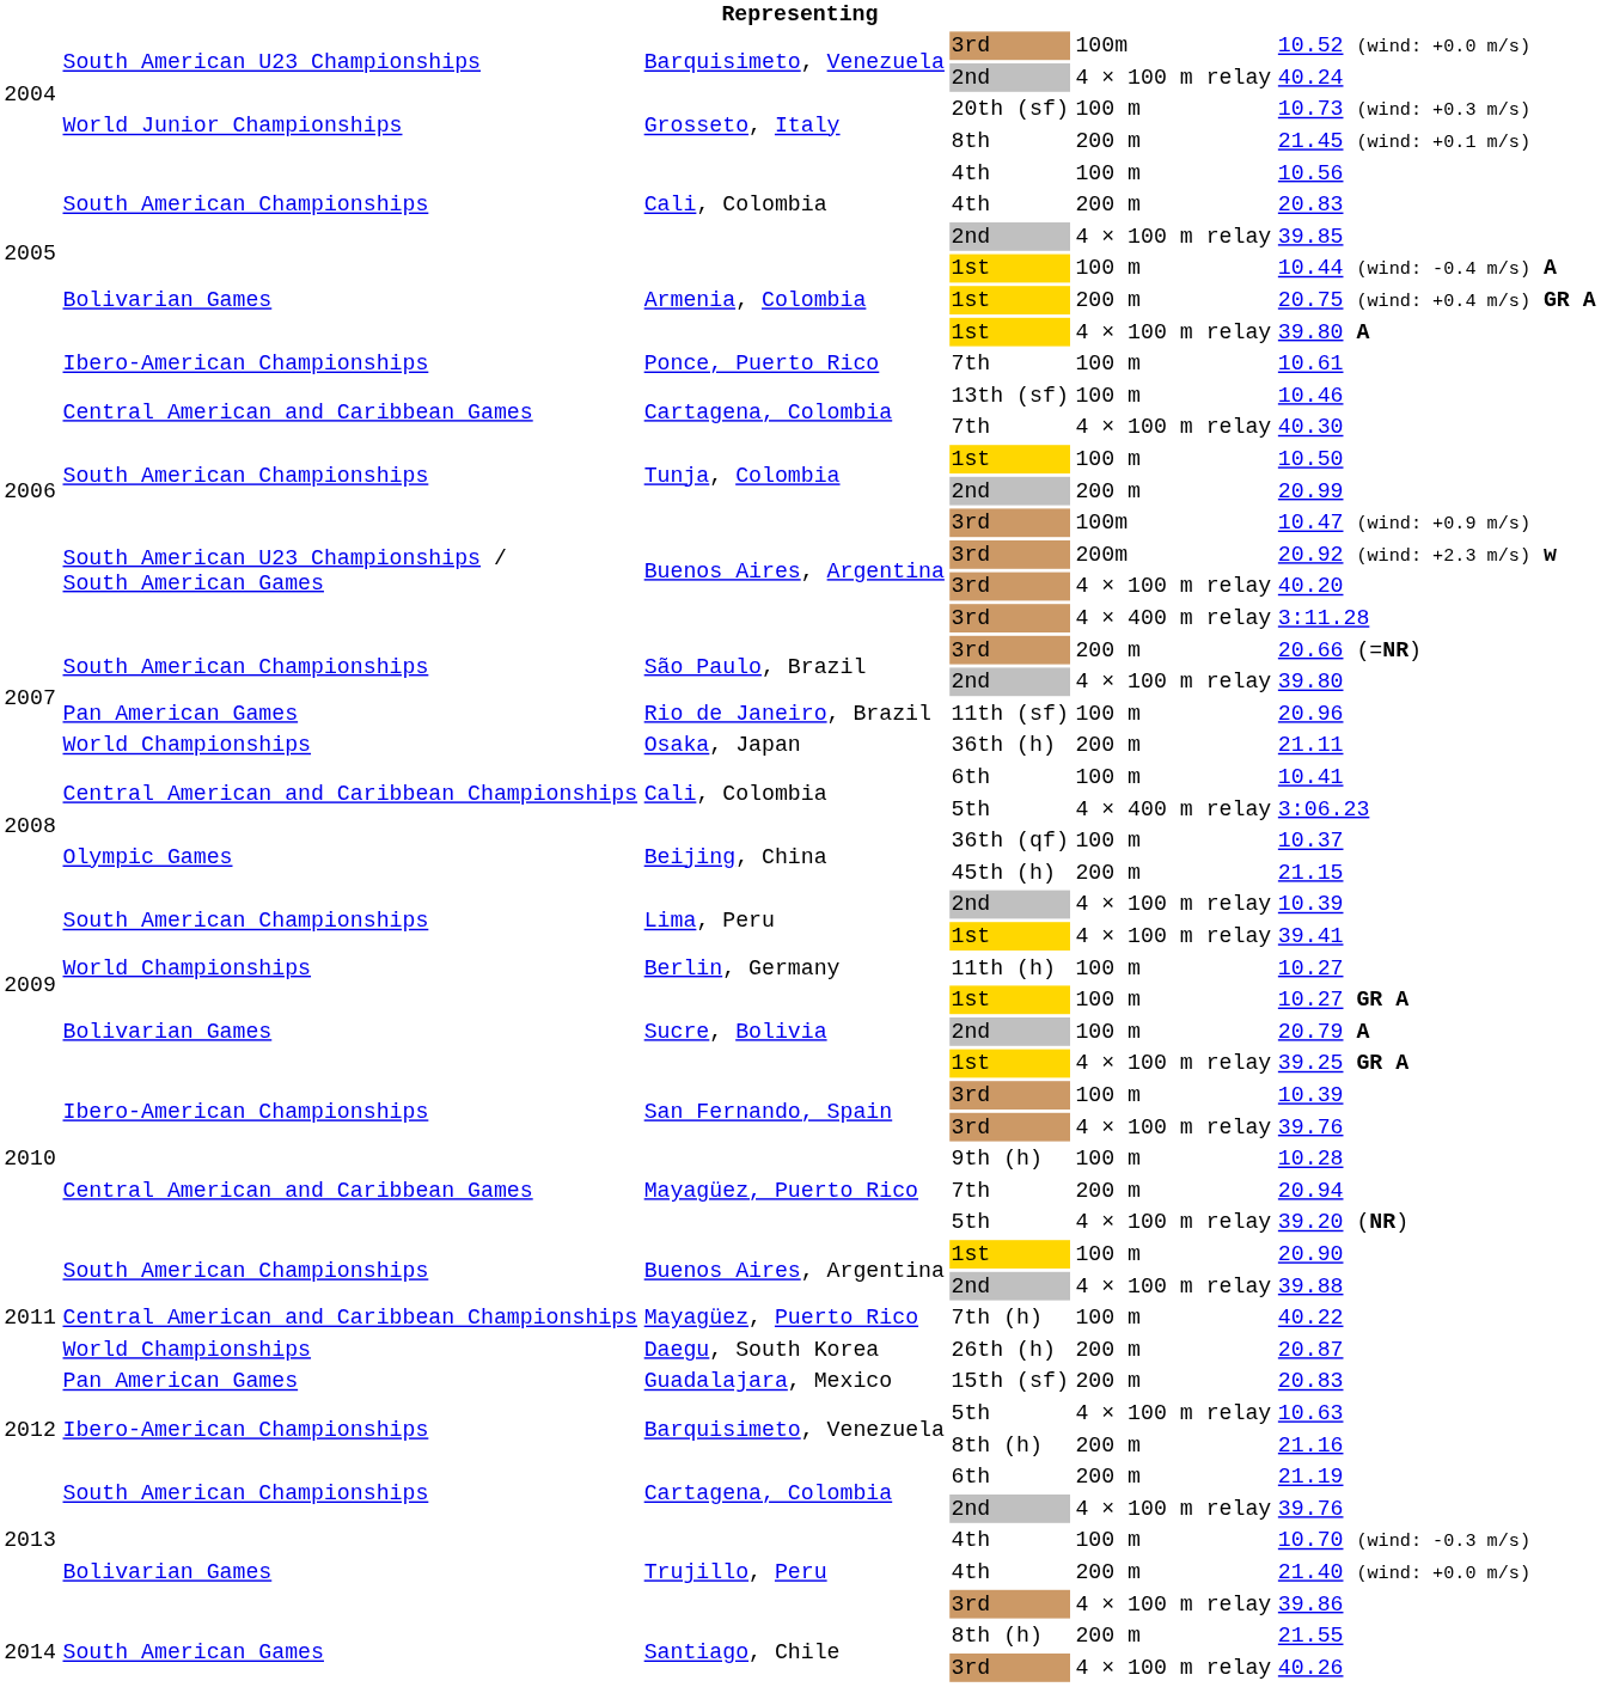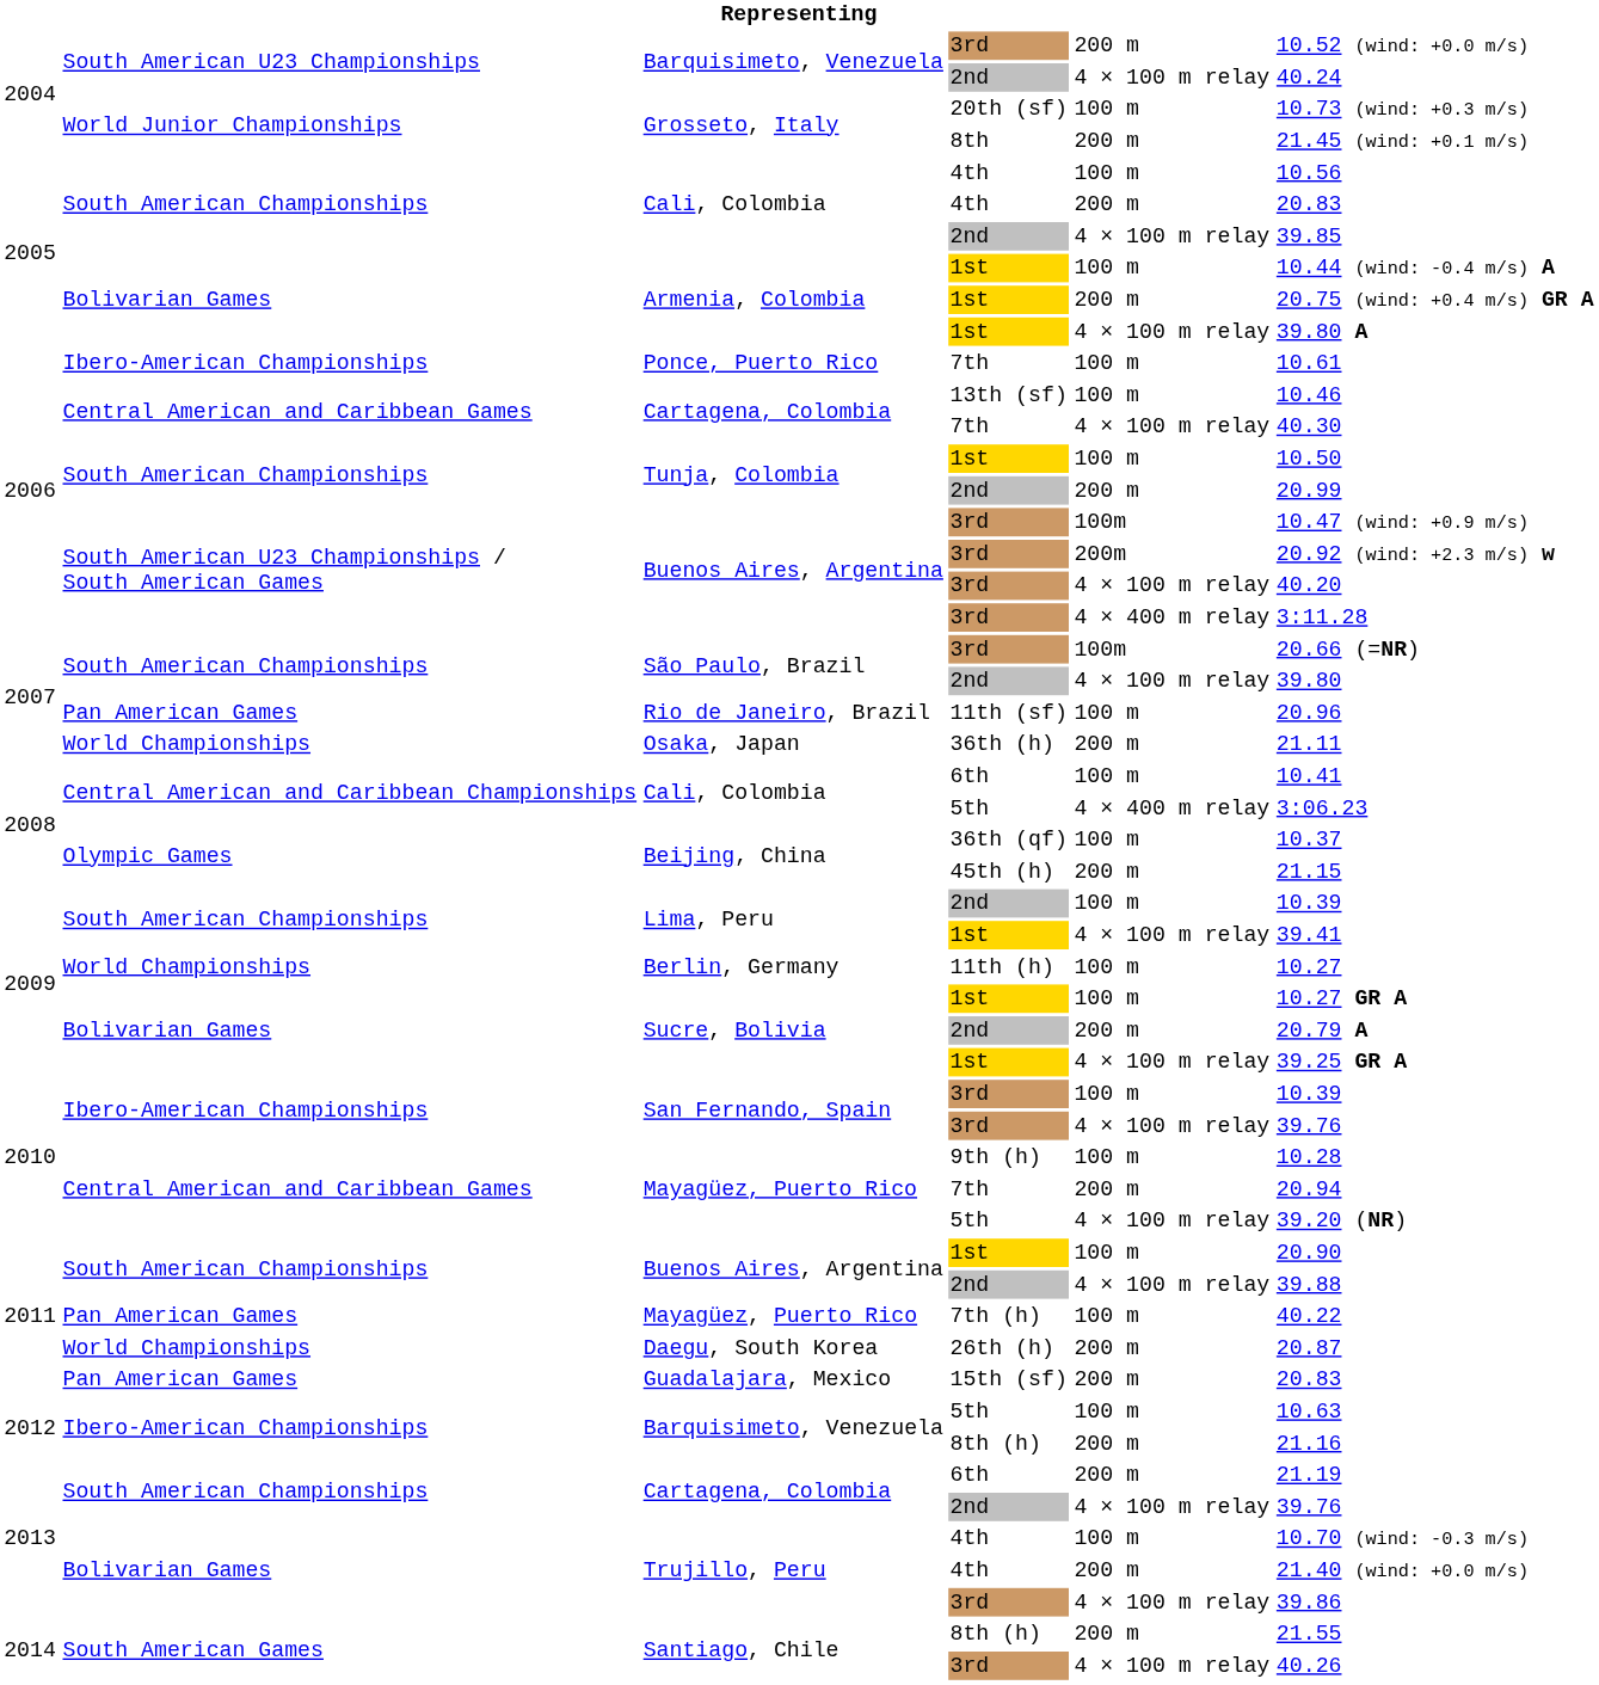Barquisimeto, Venezuela / 3rd | column 5: 100m -> 200 m
São Paulo, Brazil / 3rd | column 5: 200 m -> 100m
Lima, Peru / 2nd | column 5: 4 × 100 m relay -> 100 m
Sucre, Bolivia / 2nd | column 5: 100 m -> 200 m
Mayagüez, Puerto Rico / 7th (h) | column 2: Central American and Caribbean Championships -> Pan American Games
Barquisimeto, Venezuela / 5th | column 5: 4 × 100 m relay -> 100 m
